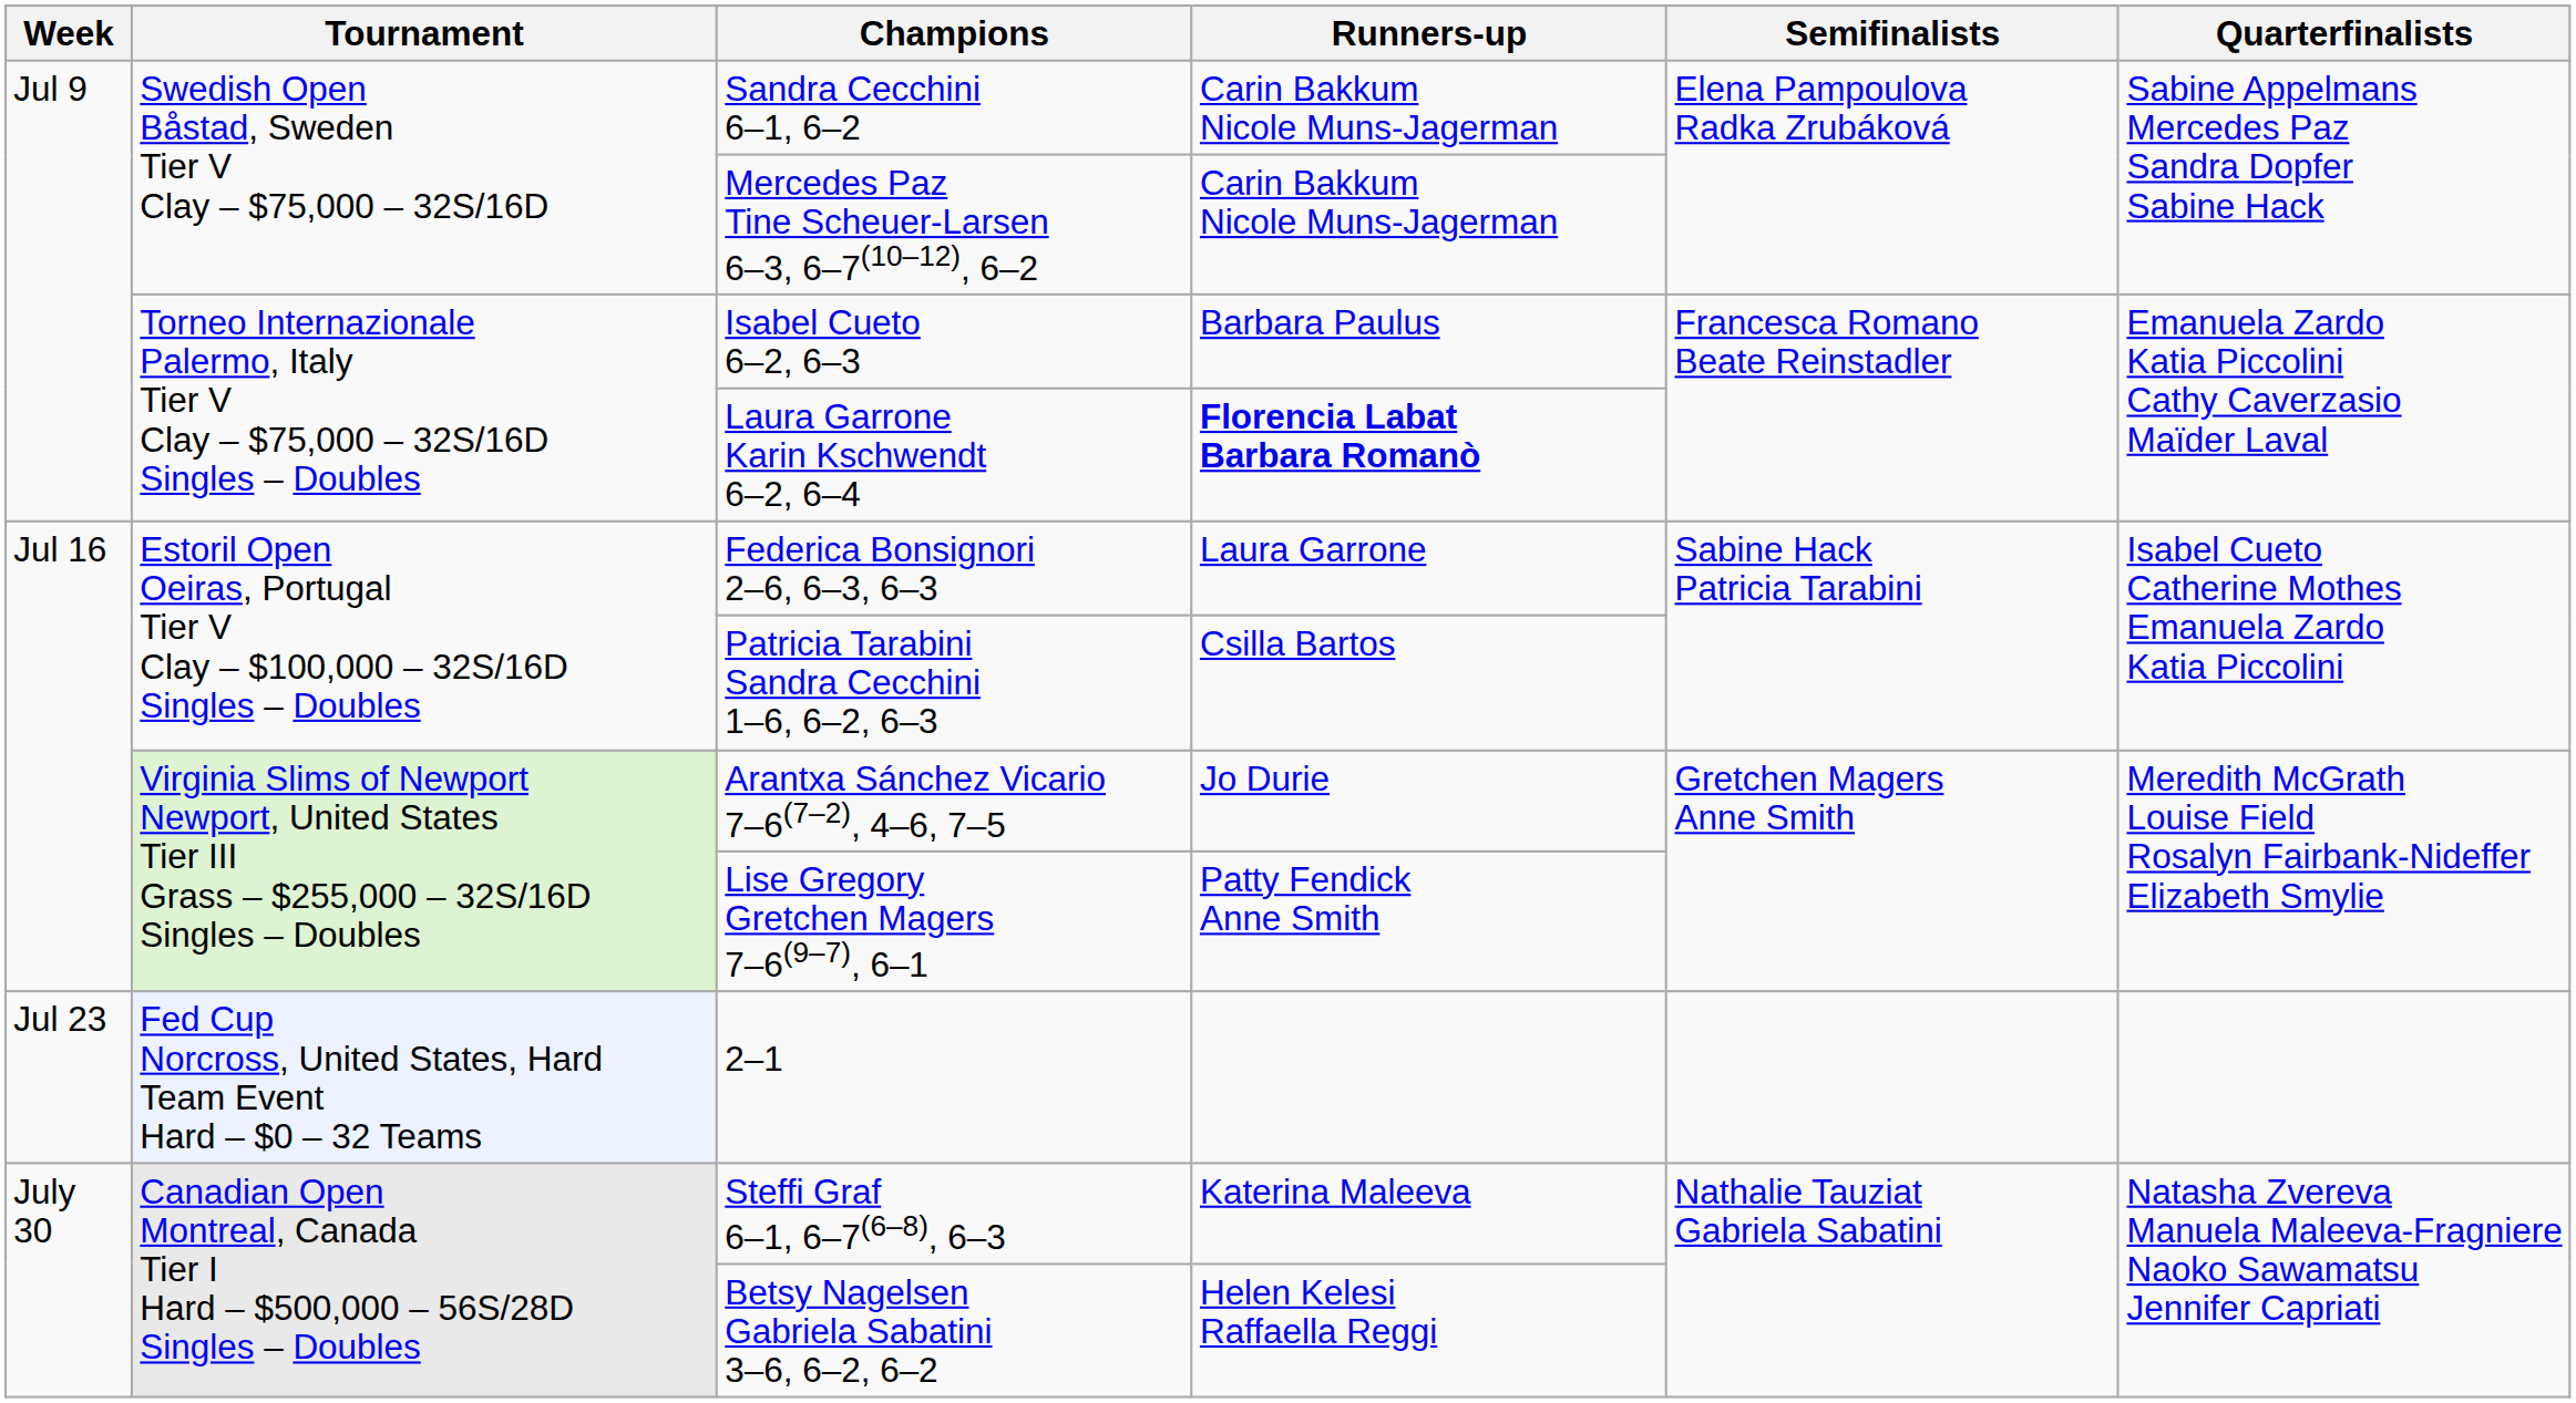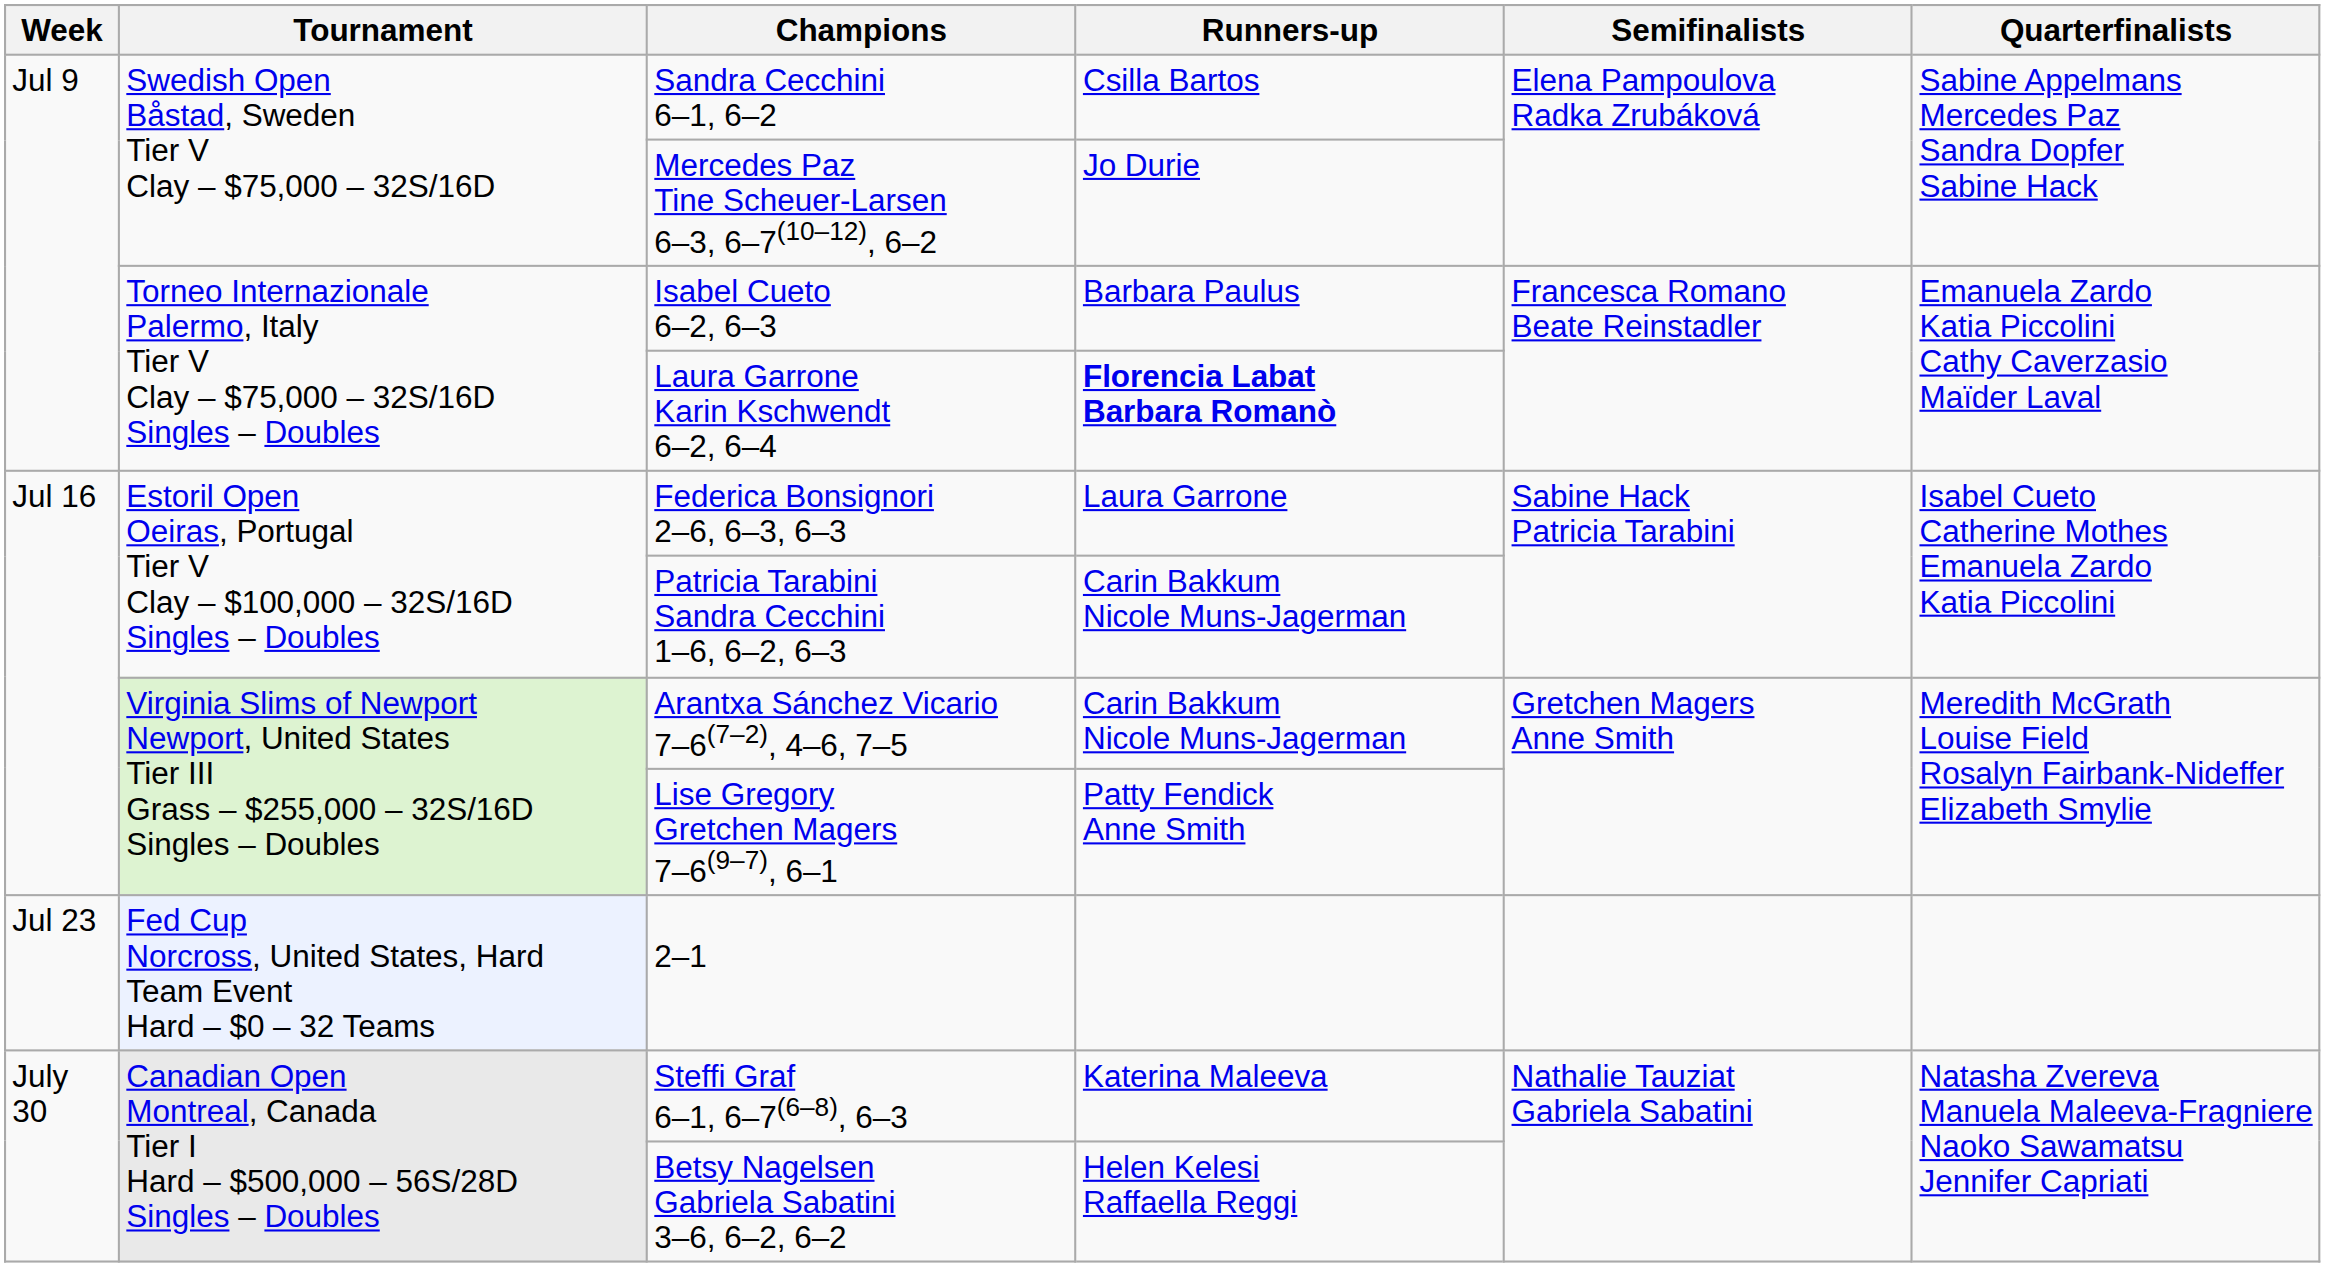Sandra Cecchini 6–1, 6–2 | Runners-up: Carin Bakkum Nicole Muns-Jagerman -> Csilla Bartos
Mercedes Paz Tine Scheuer-Larsen 6–3, 6–7(10–12), 6–2 | Runners-up: Carin Bakkum Nicole Muns-Jagerman -> Jo Durie
Patricia Tarabini Sandra Cecchini 1–6, 6–2, 6–3 | Runners-up: Csilla Bartos -> Carin Bakkum Nicole Muns-Jagerman
Arantxa Sánchez Vicario 7–6(7–2), 4–6, 7–5 | Runners-up: Jo Durie -> Carin Bakkum Nicole Muns-Jagerman
